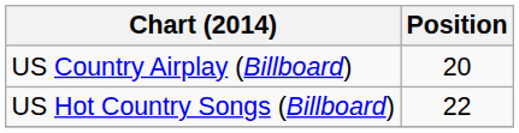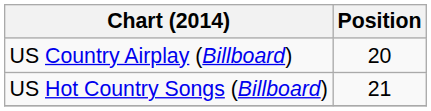US Hot Country Songs (Billboard) | Position: 22 -> 21
